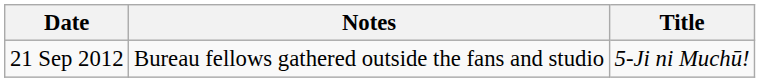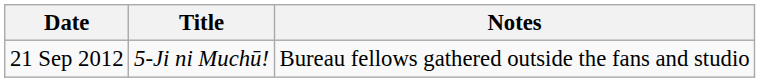columns swapped: Title <-> Notes
